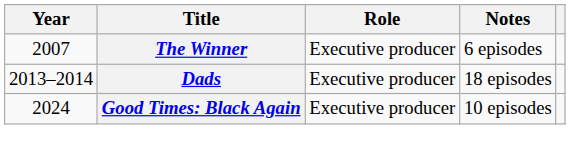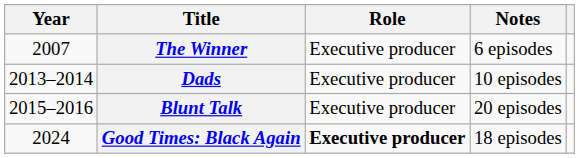Dads | Notes: 18 episodes -> 10 episodes
+ row: 2015–2016 | Blunt Talk | Executive producer | 20 episodes
Good Times: Black Again | Role: normal -> bold
Good Times: Black Again | Notes: 10 episodes -> 18 episodes
